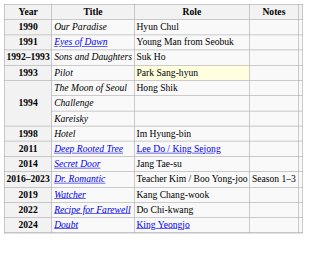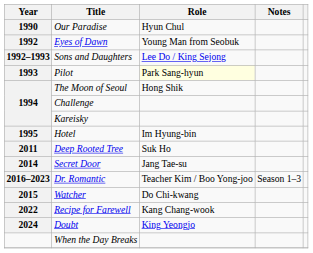Eyes of Dawn | Year: 1991 -> 1992
Sons and Daughters | Role: Suk Ho -> Lee Do / King Sejong
Hotel | Year: 1998 -> 1995
Deep Rooted Tree | Role: Lee Do / King Sejong -> Suk Ho
Watcher | Year: 2019 -> 2015
Watcher | Role: Kang Chang-wook -> Do Chi-kwang
Recipe for Farewell | Role: Do Chi-kwang -> Kang Chang-wook
+ row: When the Day Breaks
